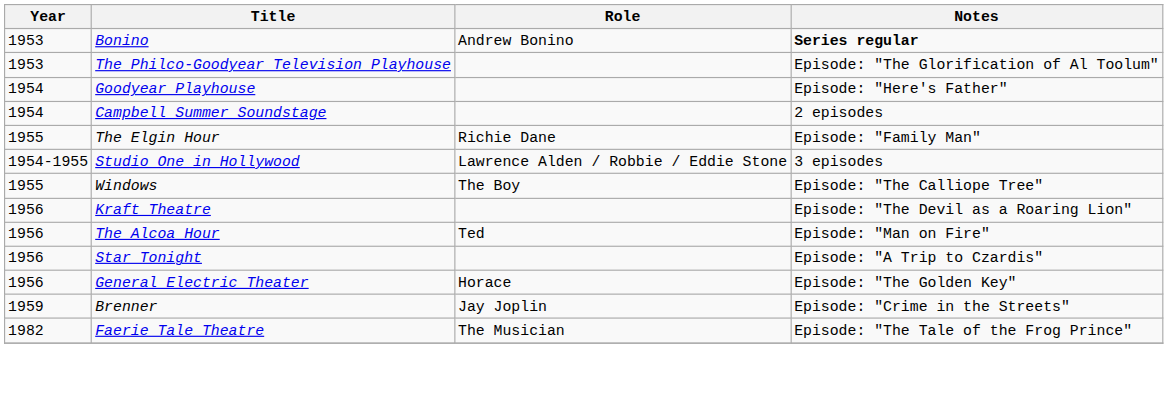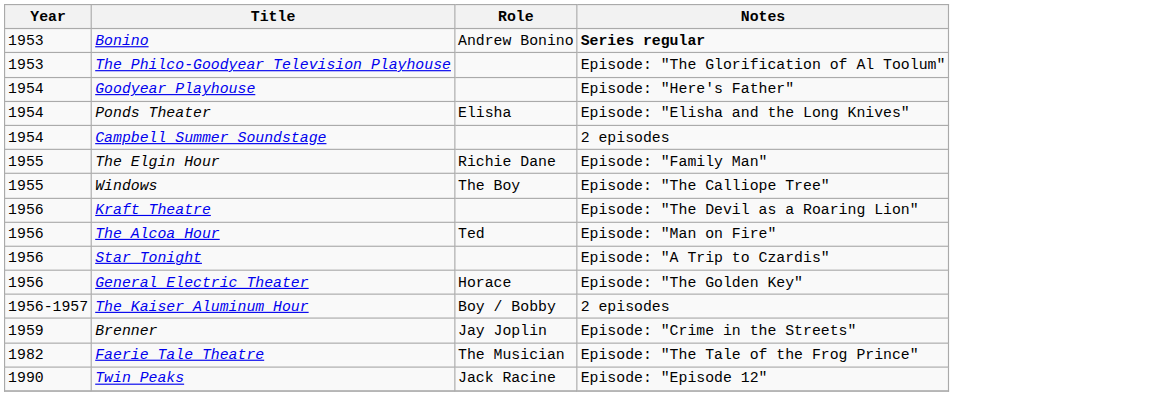+ row: 1954 | Ponds Theater | Elisha | Episode: "Elisha and the Long Knives"
- row: 1954-1955 | Studio One in Hollywood | Lawrence Alden / Robbie / Eddie Stone | 3 episodes
+ row: 1956-1957 | The Kaiser Aluminum Hour | Boy / Bobby | 2 episodes
+ row: 1990 | Twin Peaks | Jack Racine | Episode: "Episode 12"
